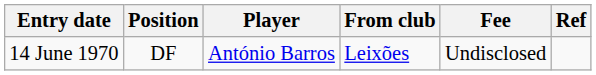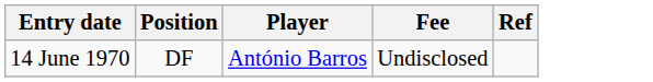- column: From club | Leixões
